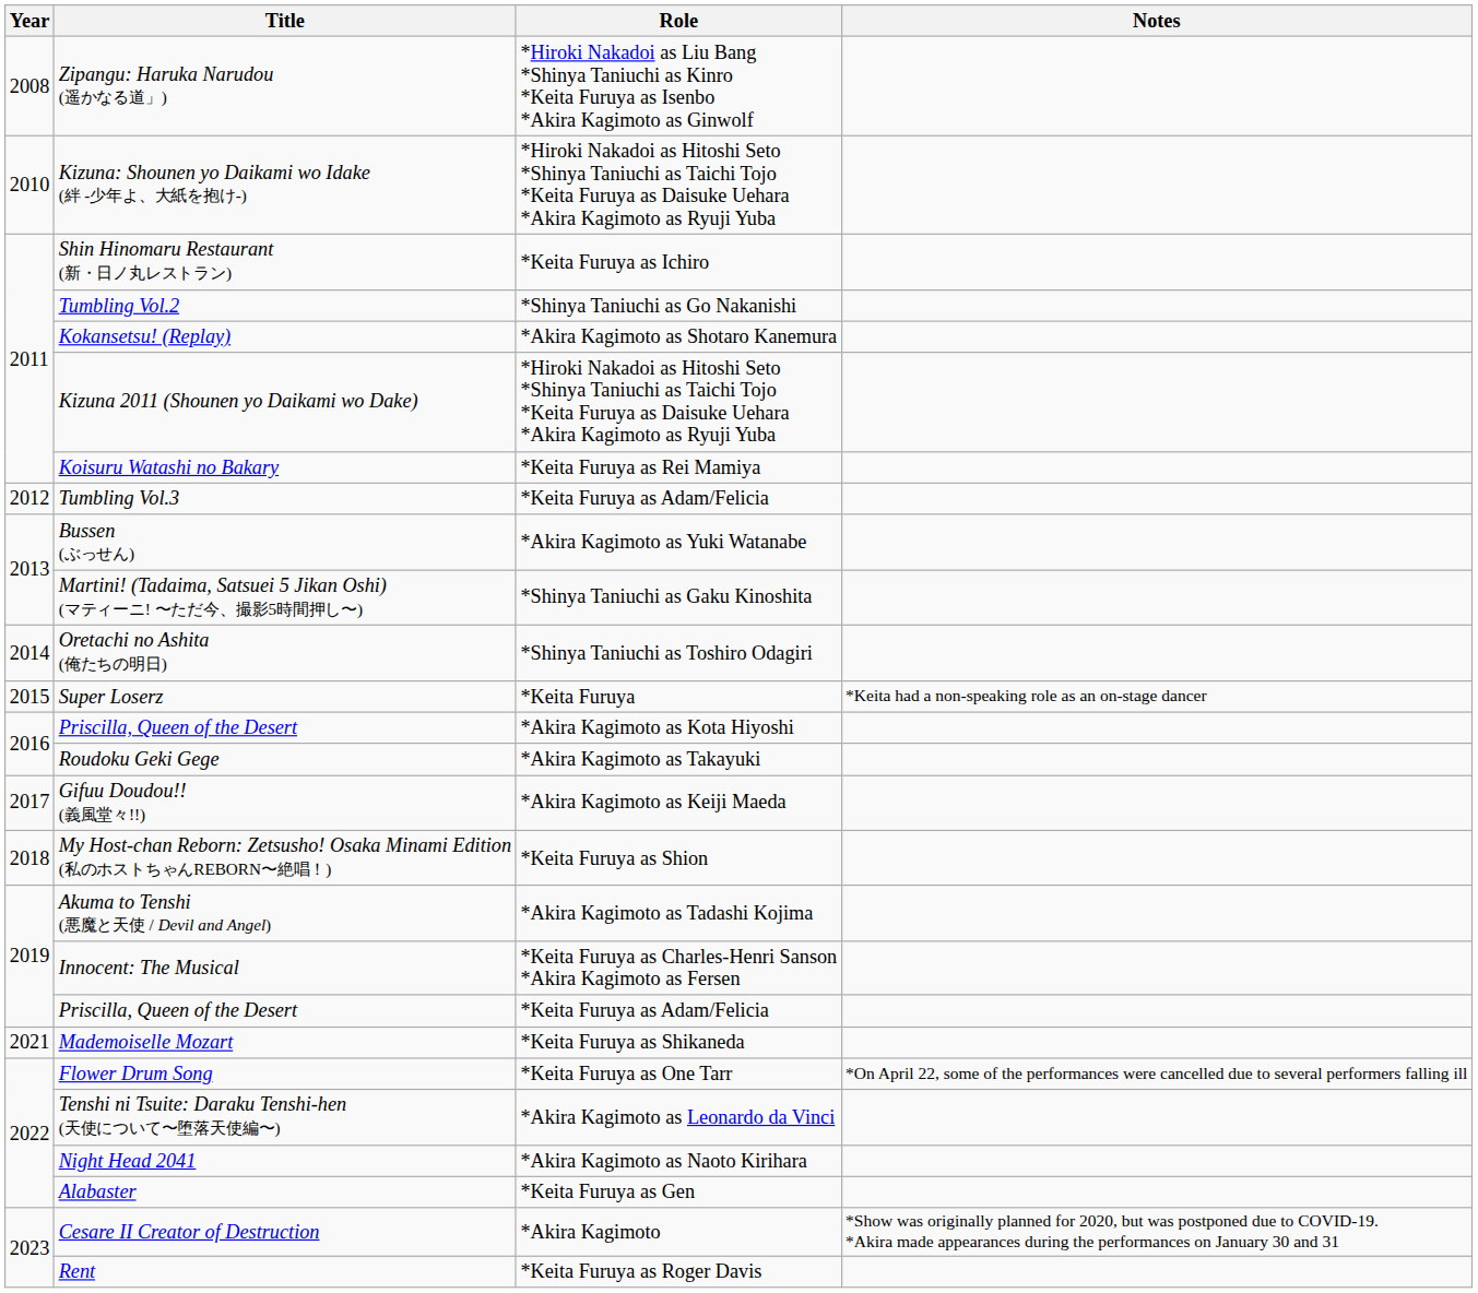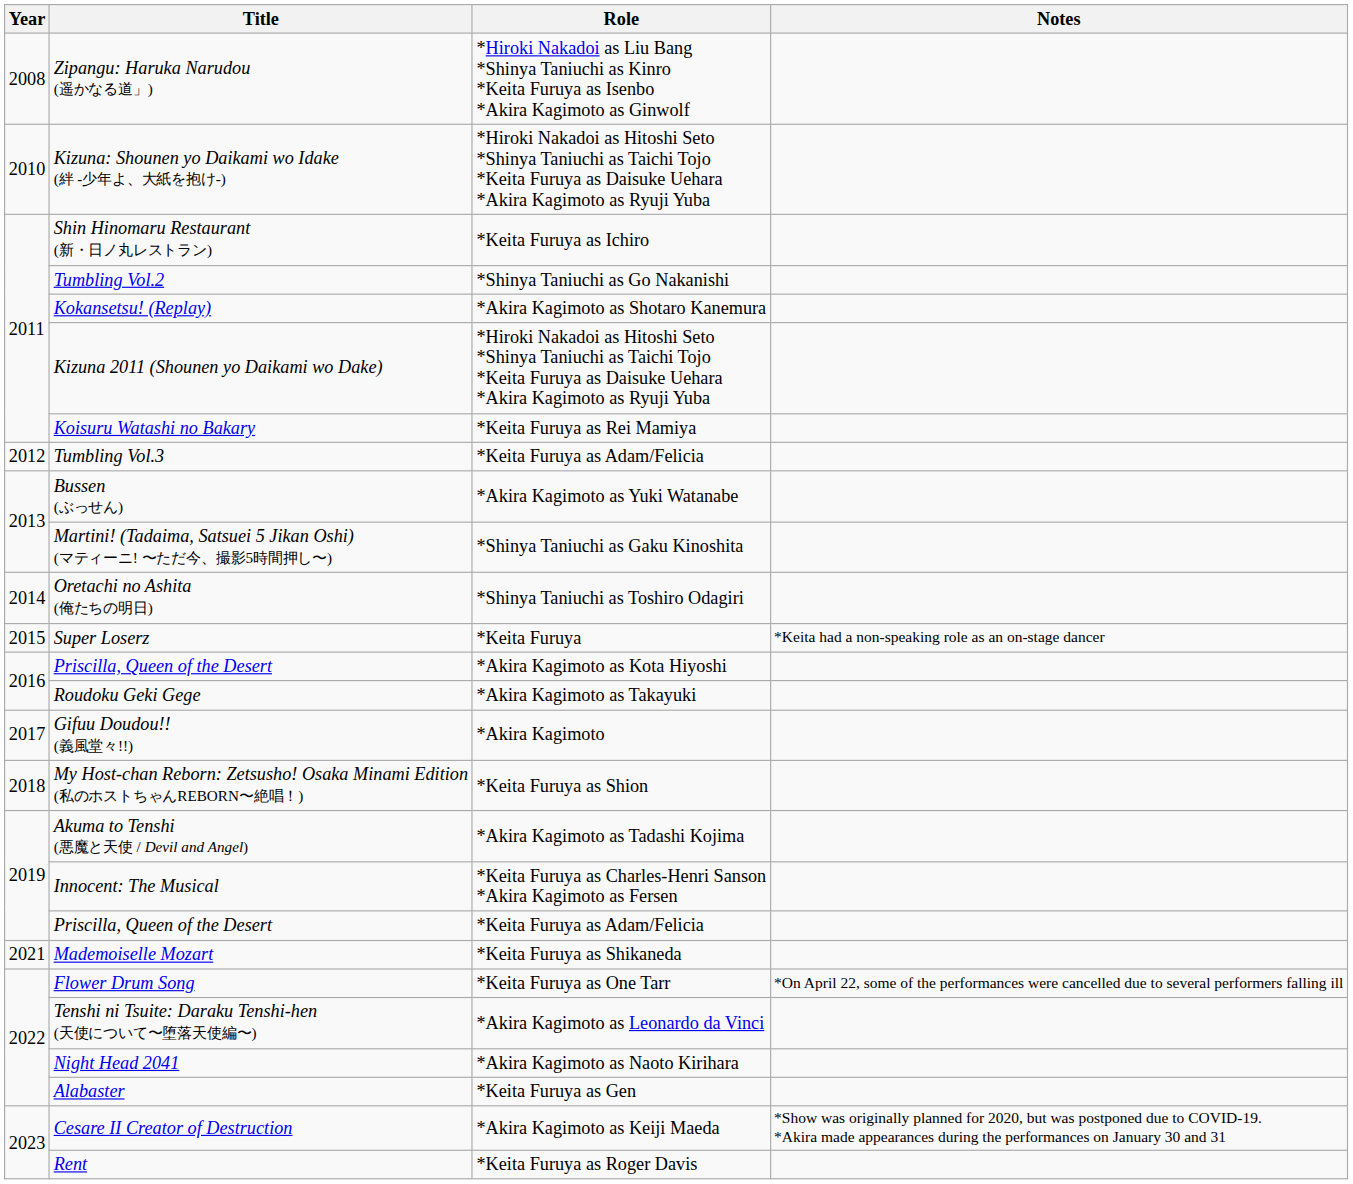Gifuu Doudou!! (義風堂々!!) | Role: *Akira Kagimoto as Keiji Maeda -> *Akira Kagimoto
Cesare II Creator of Destruction | Role: *Akira Kagimoto -> *Akira Kagimoto as Keiji Maeda
